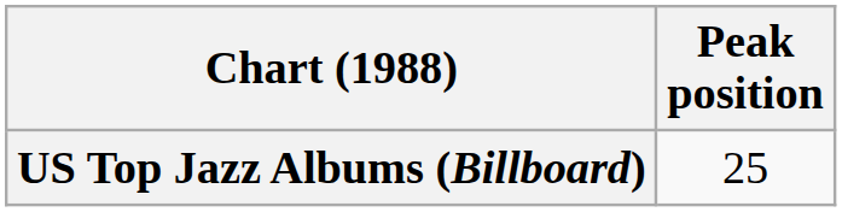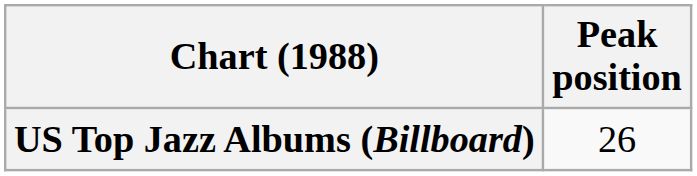US Top Jazz Albums (Billboard) | Peak position: 25 -> 26
